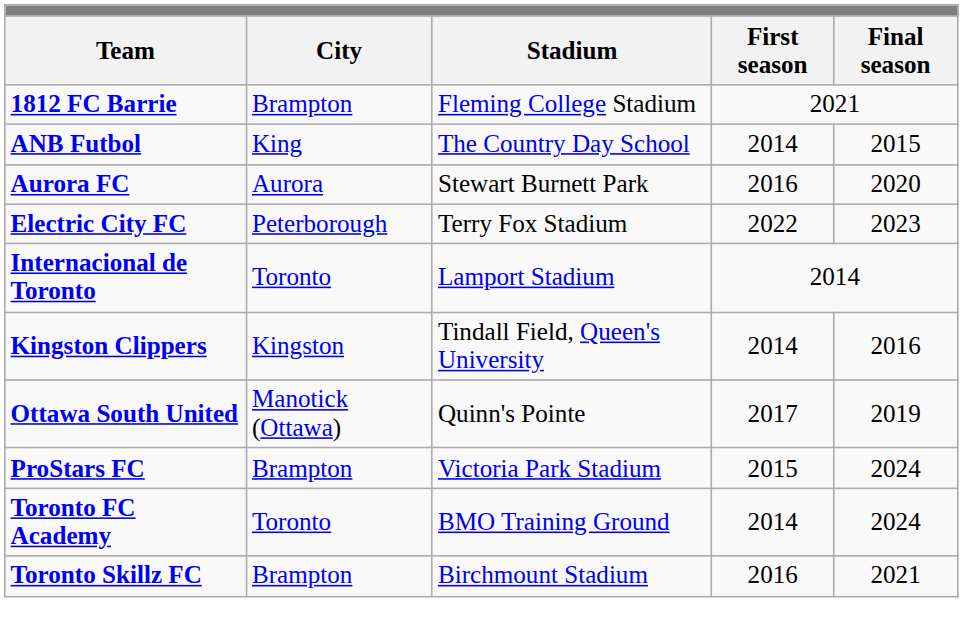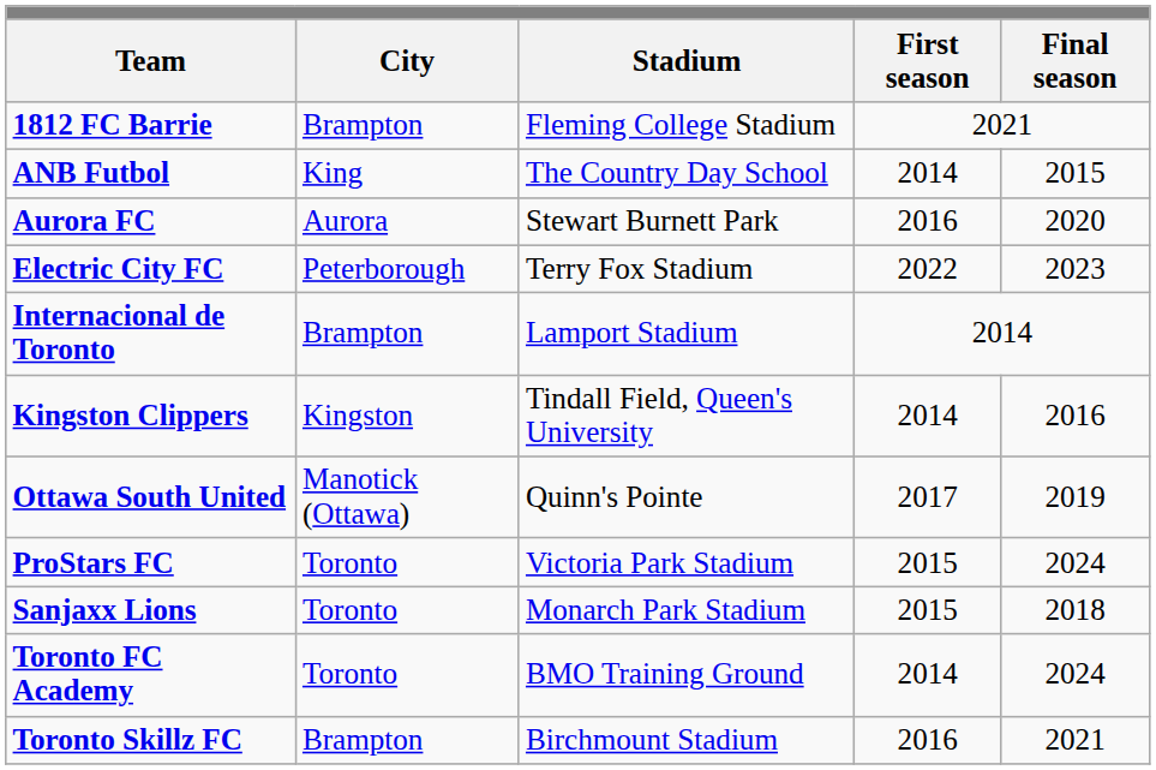Internacional de Toronto | City: Toronto -> Brampton
ProStars FC | City: Brampton -> Toronto
+ row: Sanjaxx Lions | Toronto | Monarch Park Stadium | 2015 | 2018
